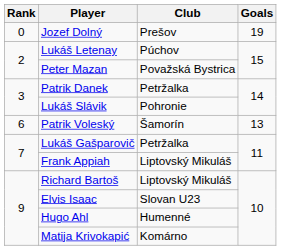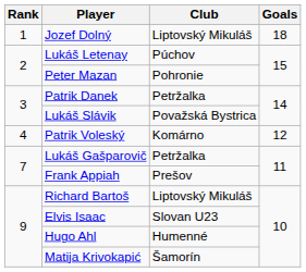Jozef Dolný | Rank: 0 -> 1
Jozef Dolný | Club: Prešov -> Liptovský Mikuláš
Jozef Dolný | Goals: 19 -> 18
Peter Mazan | Club: Považská Bystrica -> Pohronie
Lukáš Slávik | Club: Pohronie -> Považská Bystrica
Patrik Voleský | Rank: 6 -> 4
Patrik Voleský | Club: Šamorín -> Komárno
Patrik Voleský | Goals: 13 -> 12
Frank Appiah | Club: Liptovský Mikuláš -> Prešov
Matija Krivokapić | Club: Komárno -> Šamorín
